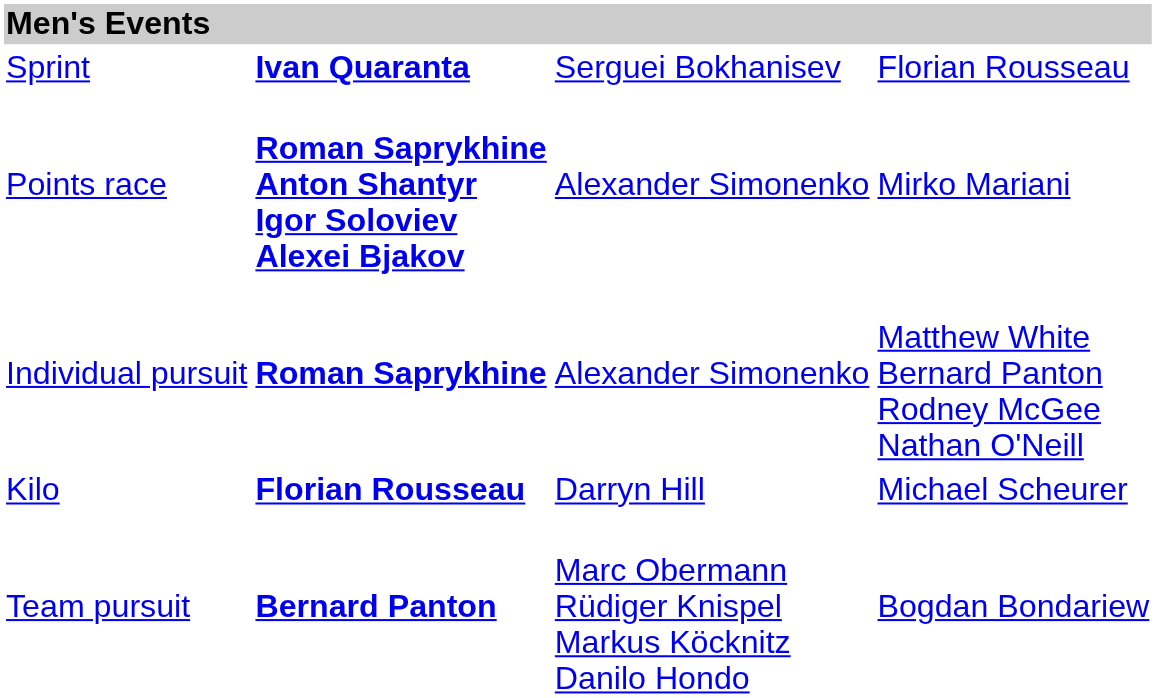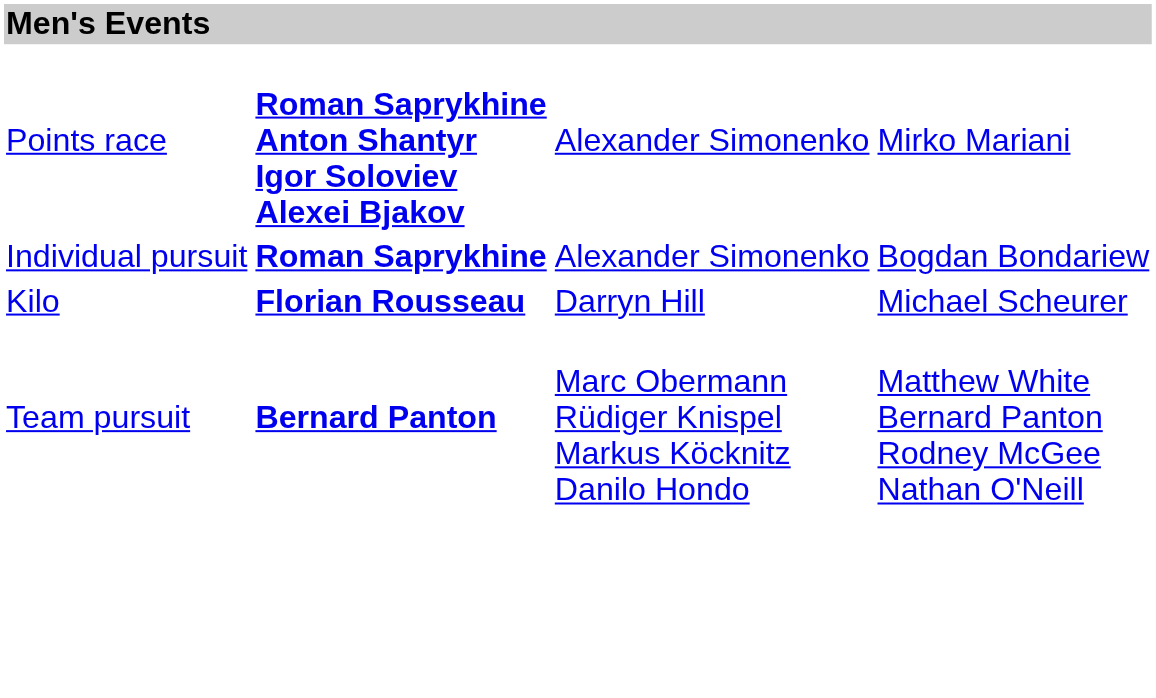- row: Sprint | Ivan Quaranta | Serguei Bokhanisev | Florian Rousseau
Individual pursuit | column 4: Matthew White Bernard Panton Rodney McGee Nathan O'Neill -> Bogdan Bondariew
Team pursuit | column 4: Bogdan Bondariew -> Matthew White Bernard Panton Rodney McGee Nathan O'Neill
